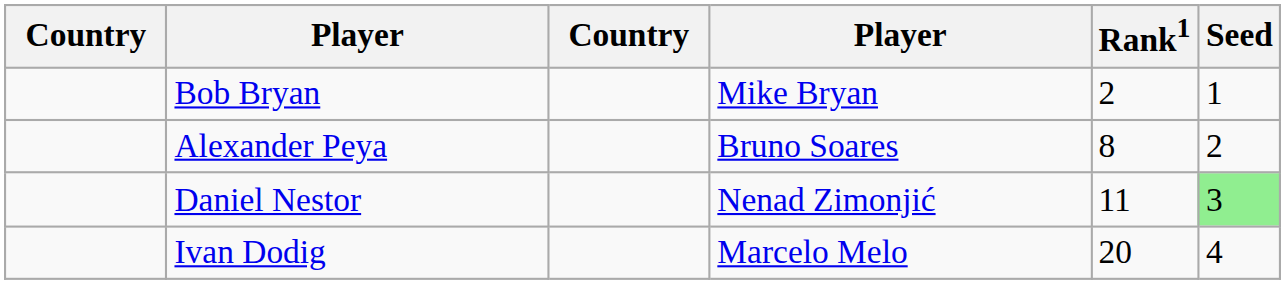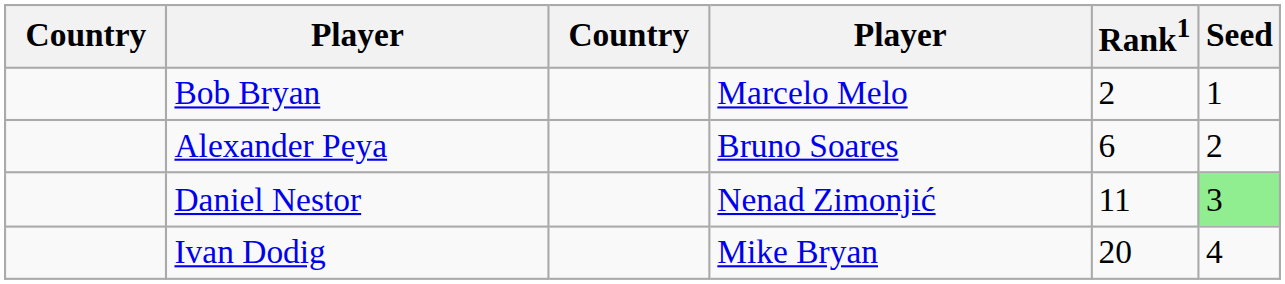Bob Bryan | column 4: Mike Bryan -> Marcelo Melo
Alexander Peya | Rank1: 8 -> 6
Ivan Dodig | column 4: Marcelo Melo -> Mike Bryan
